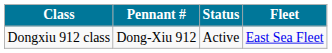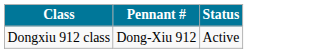- column: Fleet | East Sea Fleet
